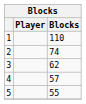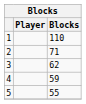2 | Blocks: 74 -> 71
4 | Blocks: 57 -> 59
